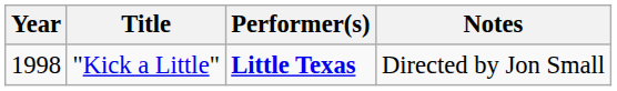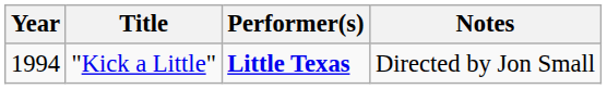"Kick a Little" | Year: 1998 -> 1994
